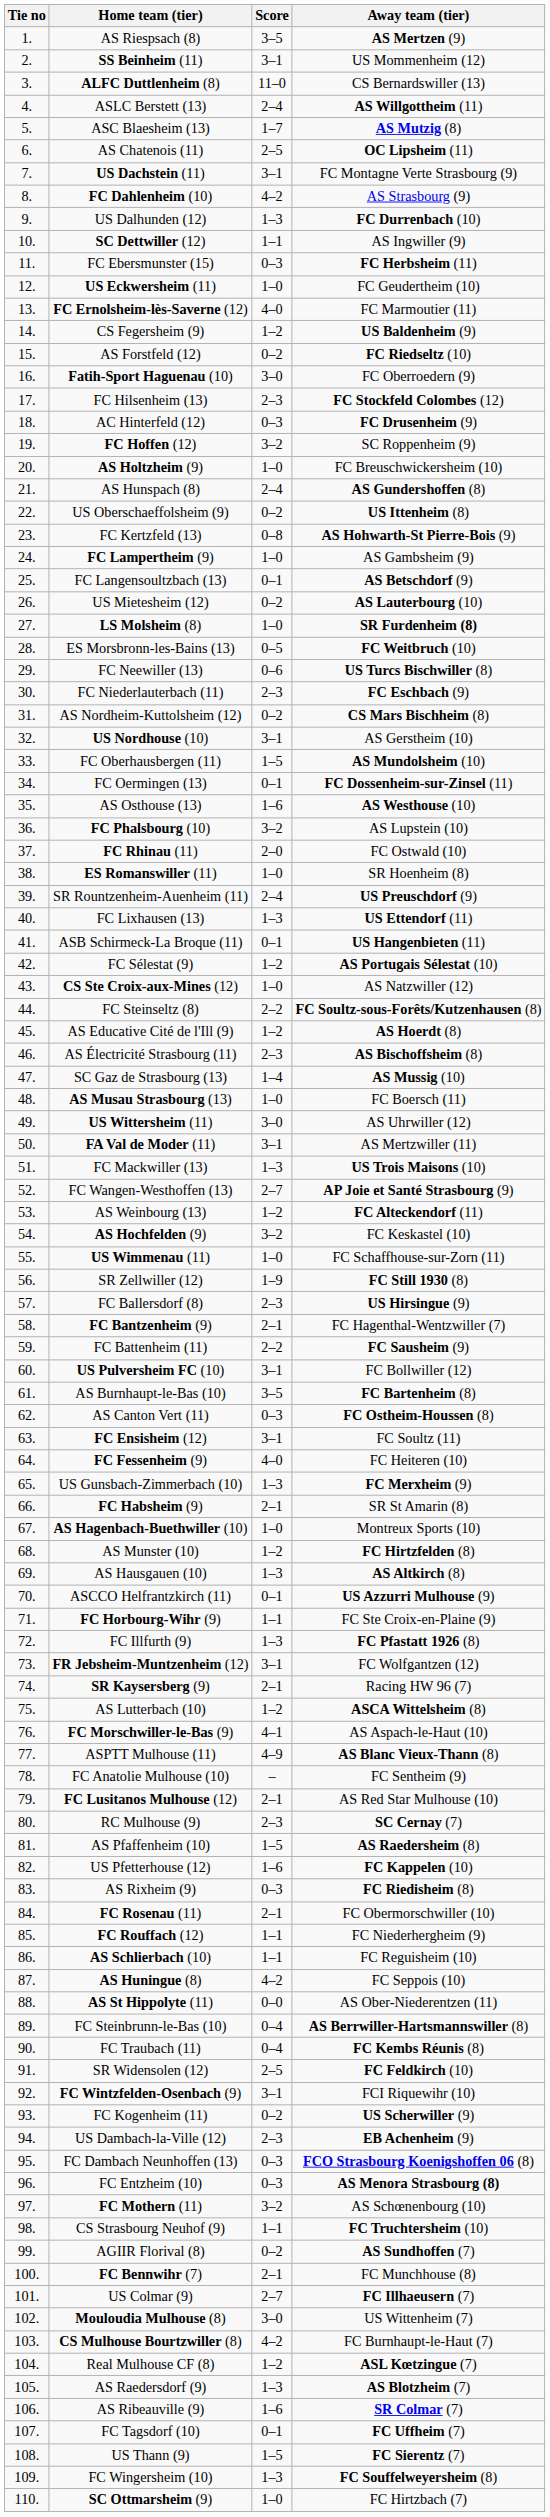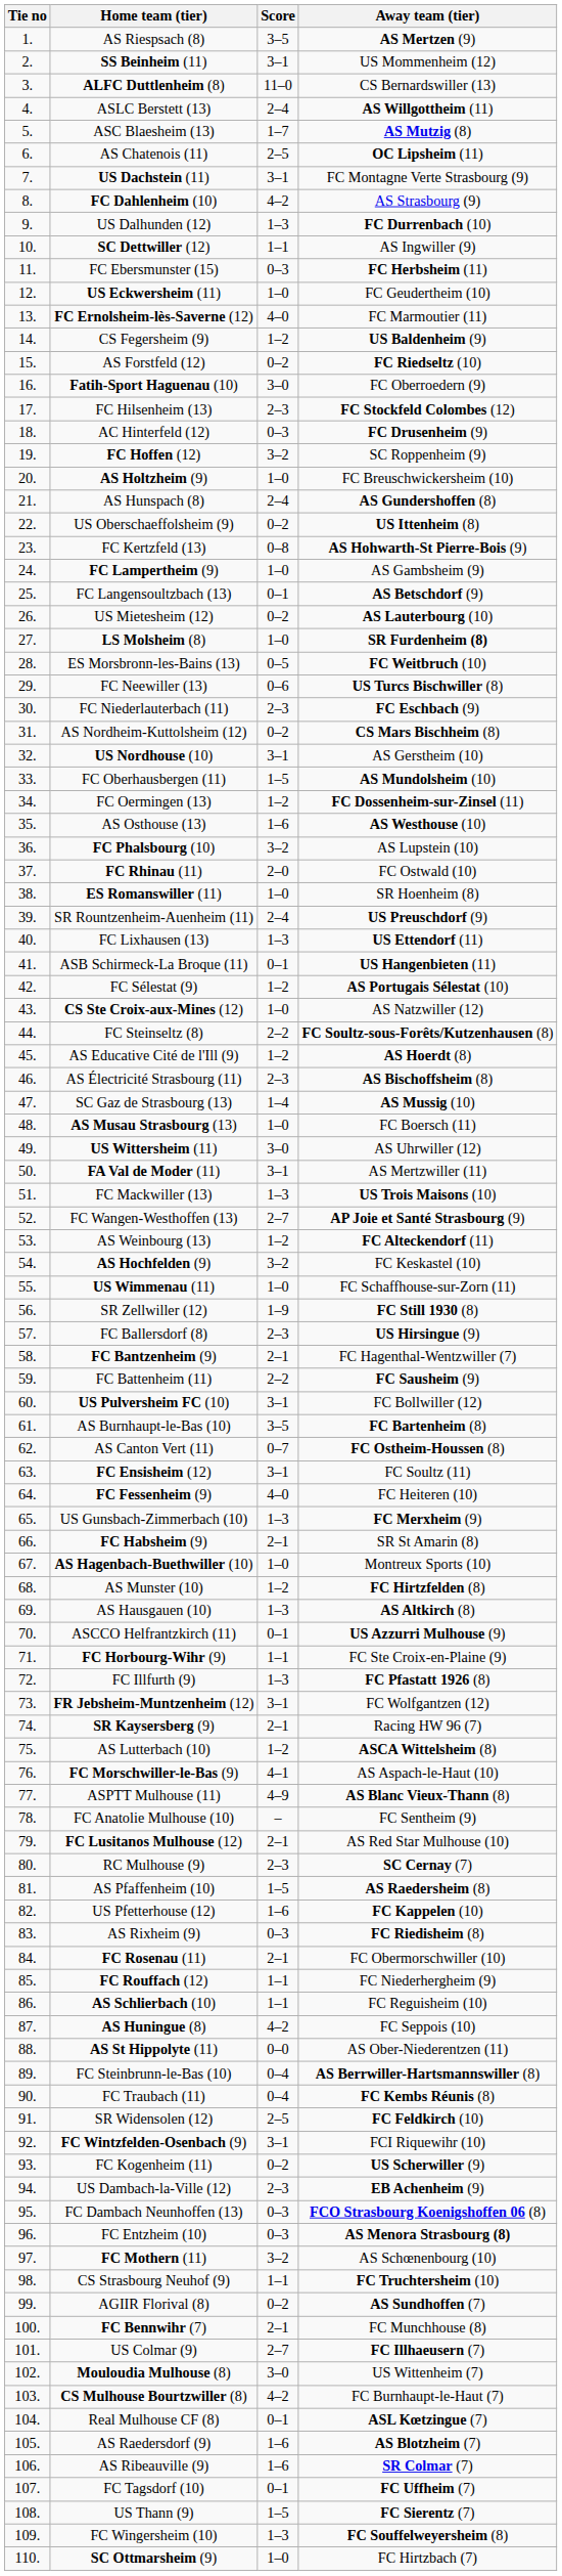FC Oermingen (13) | Score: 0–1 -> 1–2
AS Canton Vert (11) | Score: 0–3 -> 0–7
Real Mulhouse CF (8) | Score: 1–2 -> 0–1
AS Raedersdorf (9) | Score: 1–3 -> 1–6
